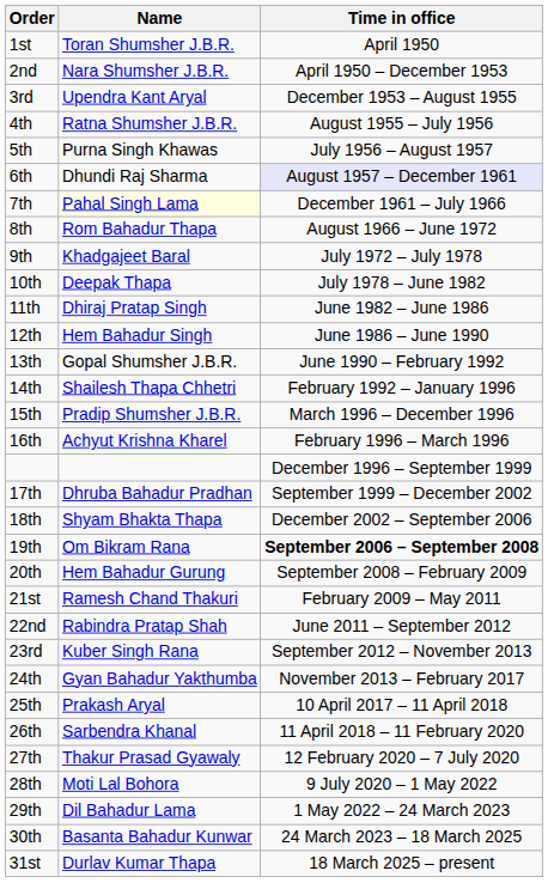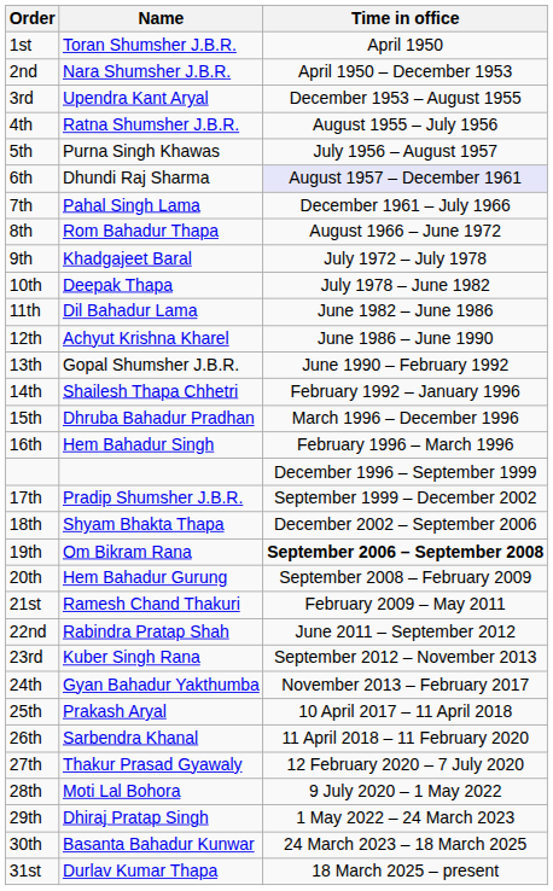7th | Name: lightyellow background -> no background
11th | Name: Dhiraj Pratap Singh -> Dil Bahadur Lama
12th | Name: Hem Bahadur Singh -> Achyut Krishna Kharel
15th | Name: Pradip Shumsher J.B.R. -> Dhruba Bahadur Pradhan
16th | Name: Achyut Krishna Kharel -> Hem Bahadur Singh
17th | Name: Dhruba Bahadur Pradhan -> Pradip Shumsher J.B.R.
29th | Name: Dil Bahadur Lama -> Dhiraj Pratap Singh
